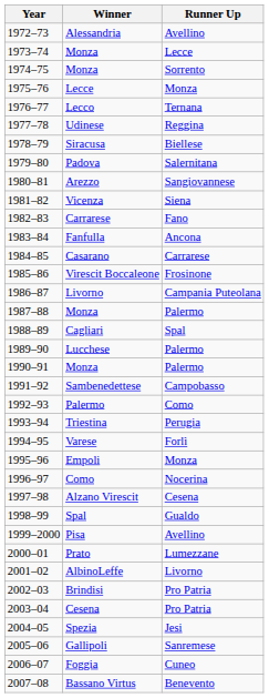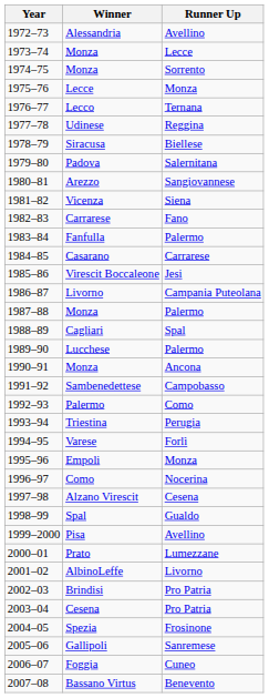Fanfulla | Runner Up: Ancona -> Palermo
Virescit Boccaleone | Runner Up: Frosinone -> Jesi
1990–91 / Monza | Runner Up: Palermo -> Ancona
Spezia | Runner Up: Jesi -> Frosinone
